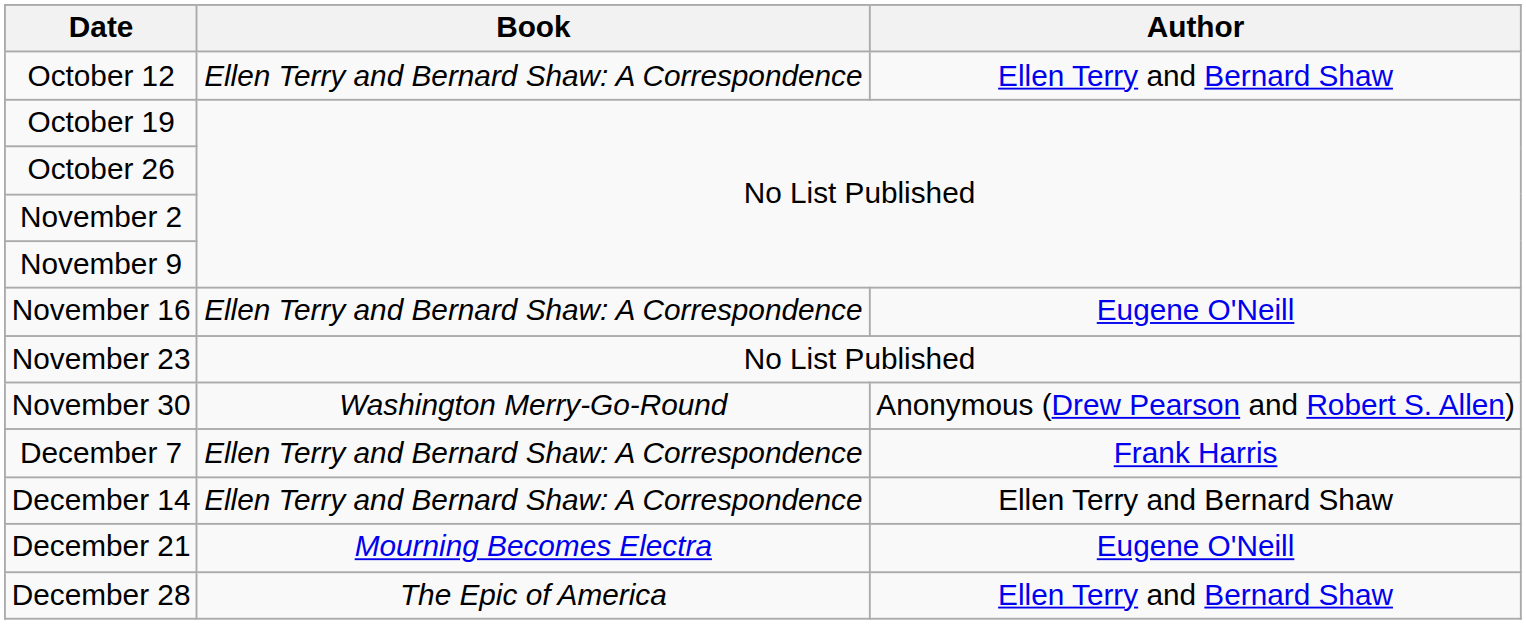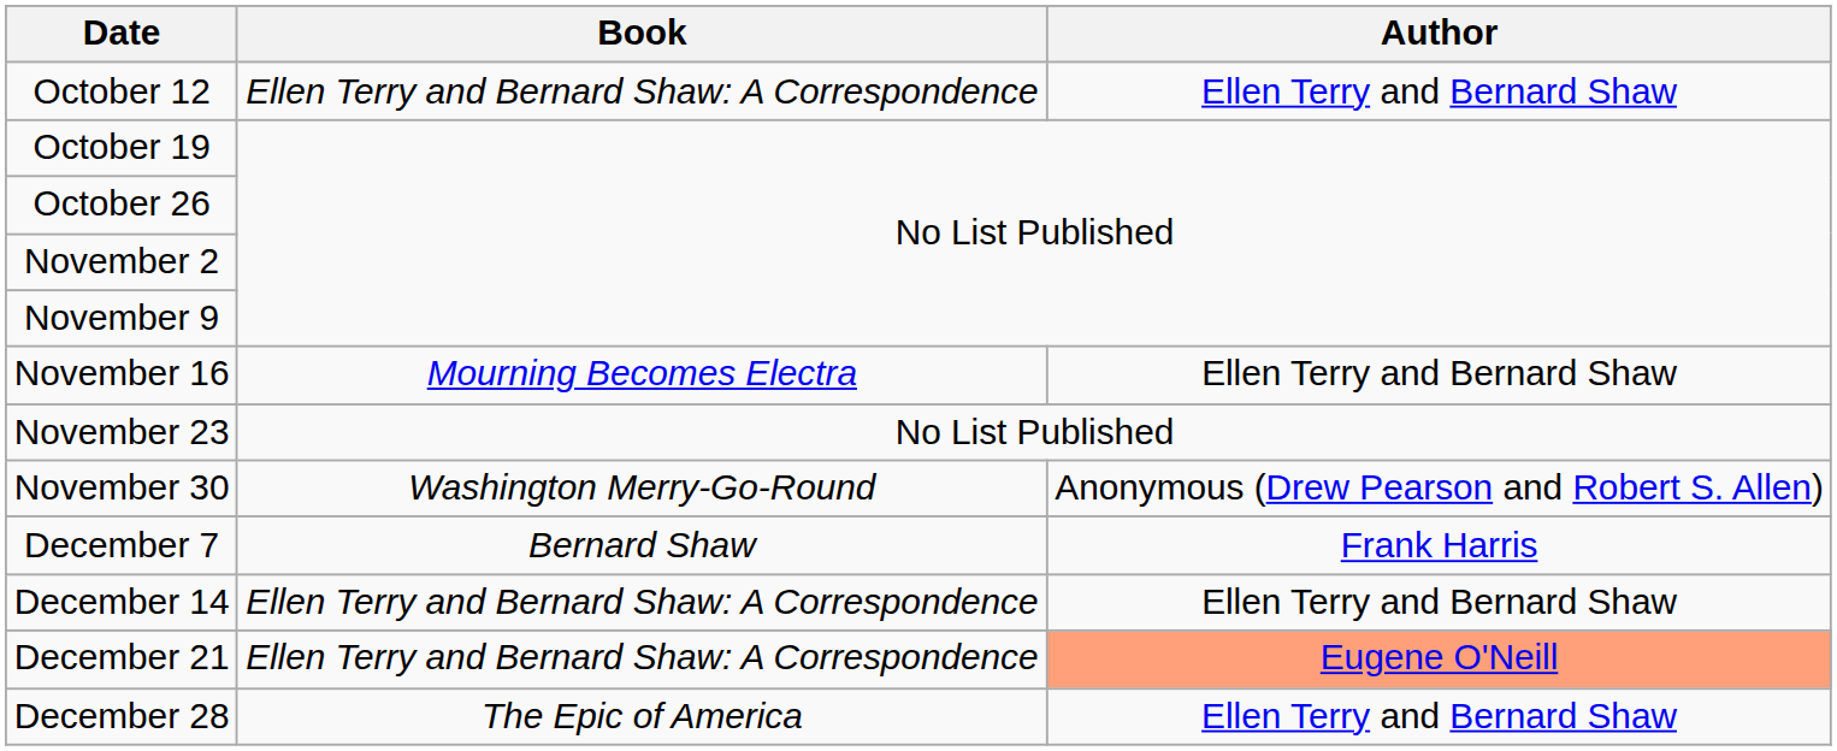November 16 | Book: Ellen Terry and Bernard Shaw: A Correspondence -> Mourning Becomes Electra
November 16 | Author: Eugene O'Neill -> Ellen Terry and Bernard Shaw
December 7 | Book: Ellen Terry and Bernard Shaw: A Correspondence -> Bernard Shaw
December 21 | Book: Mourning Becomes Electra -> Ellen Terry and Bernard Shaw: A Correspondence
December 21 | Author: no background -> lightsalmon background
